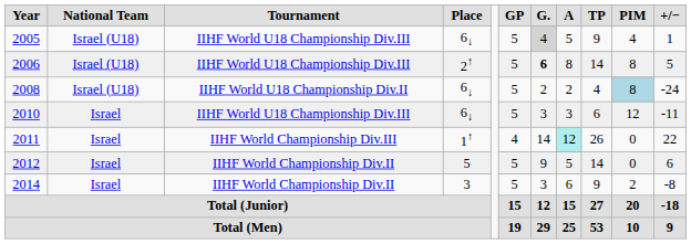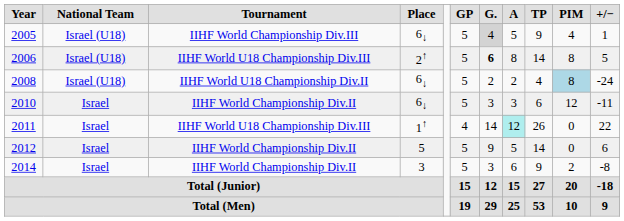2005 | column 3: IIHF World U18 Championship Div.III -> IIHF World Championship Div.III
2010 | column 3: IIHF World U18 Championship Div.III -> IIHF World Championship Div.II
2011 | column 3: IIHF World Championship Div.III -> IIHF World U18 Championship Div.III
